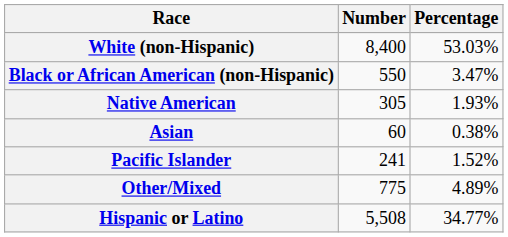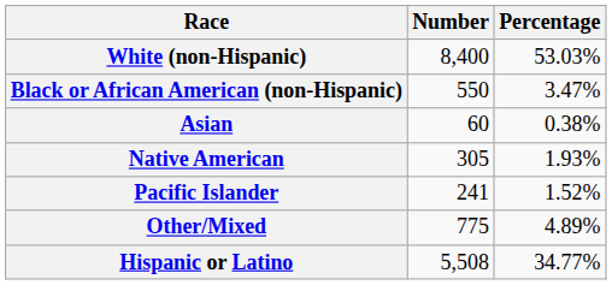rows swapped: Native American <-> Asian
